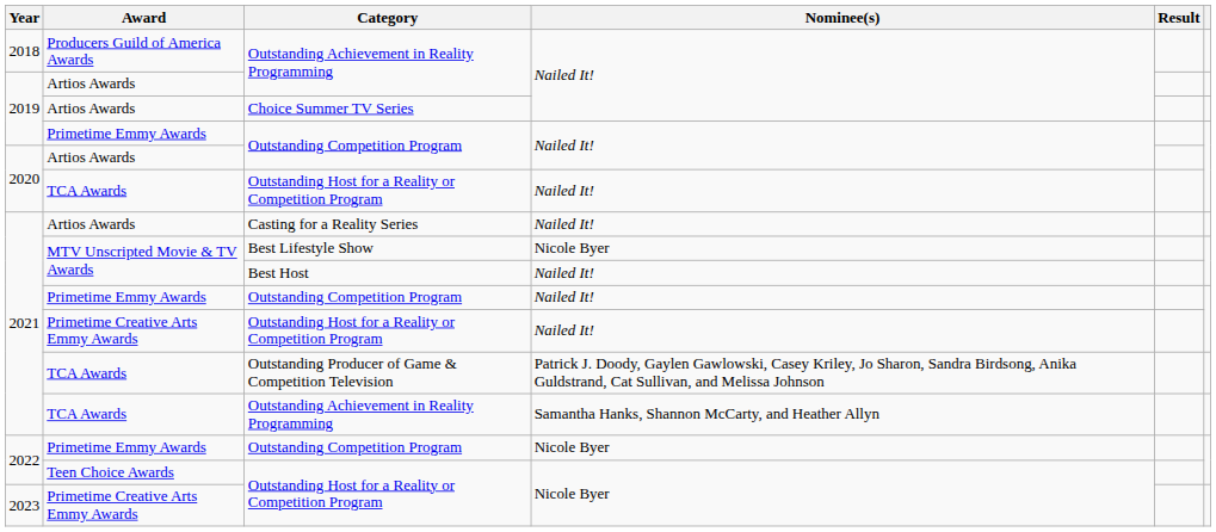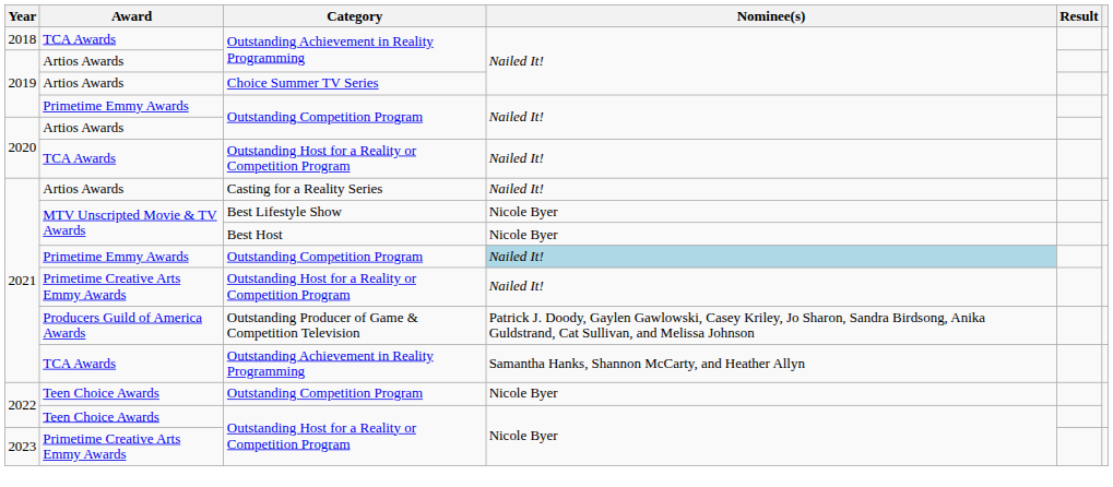2018 / Outstanding Achievement in Reality Programming | Award: Producers Guild of America Awards -> TCA Awards
Best Host | Nominee(s): Nailed It! -> Nicole Byer
2021 / Outstanding Competition Program | Nominee(s): no background -> lightblue background
Outstanding Producer of Game & Competition Television | Award: TCA Awards -> Producers Guild of America Awards
2022 / Outstanding Competition Program | Award: Primetime Emmy Awards -> Teen Choice Awards
